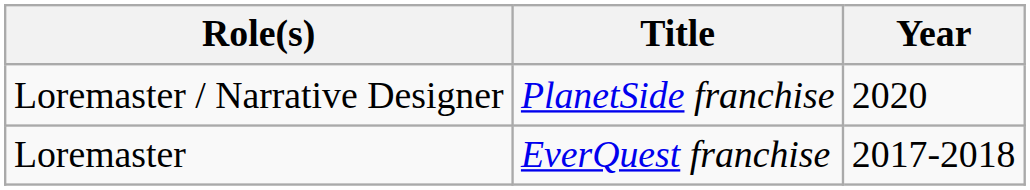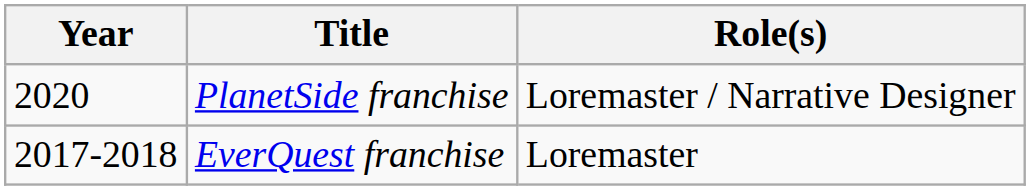columns swapped: Year <-> Role(s)
